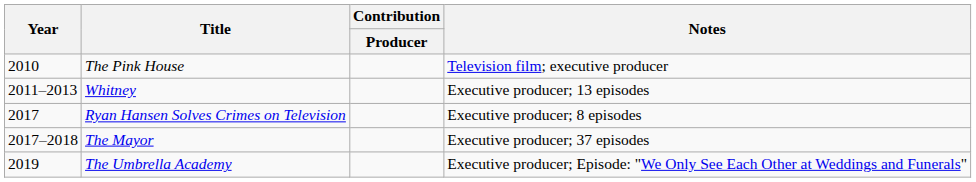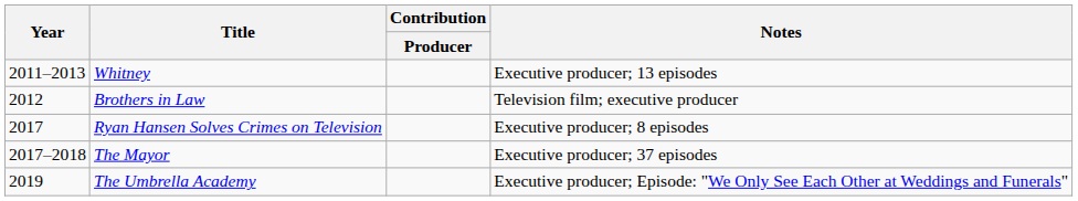- row: 2010 | The Pink House | Television film; executive producer
+ row: 2012 | Brothers in Law | Television film; executive producer
